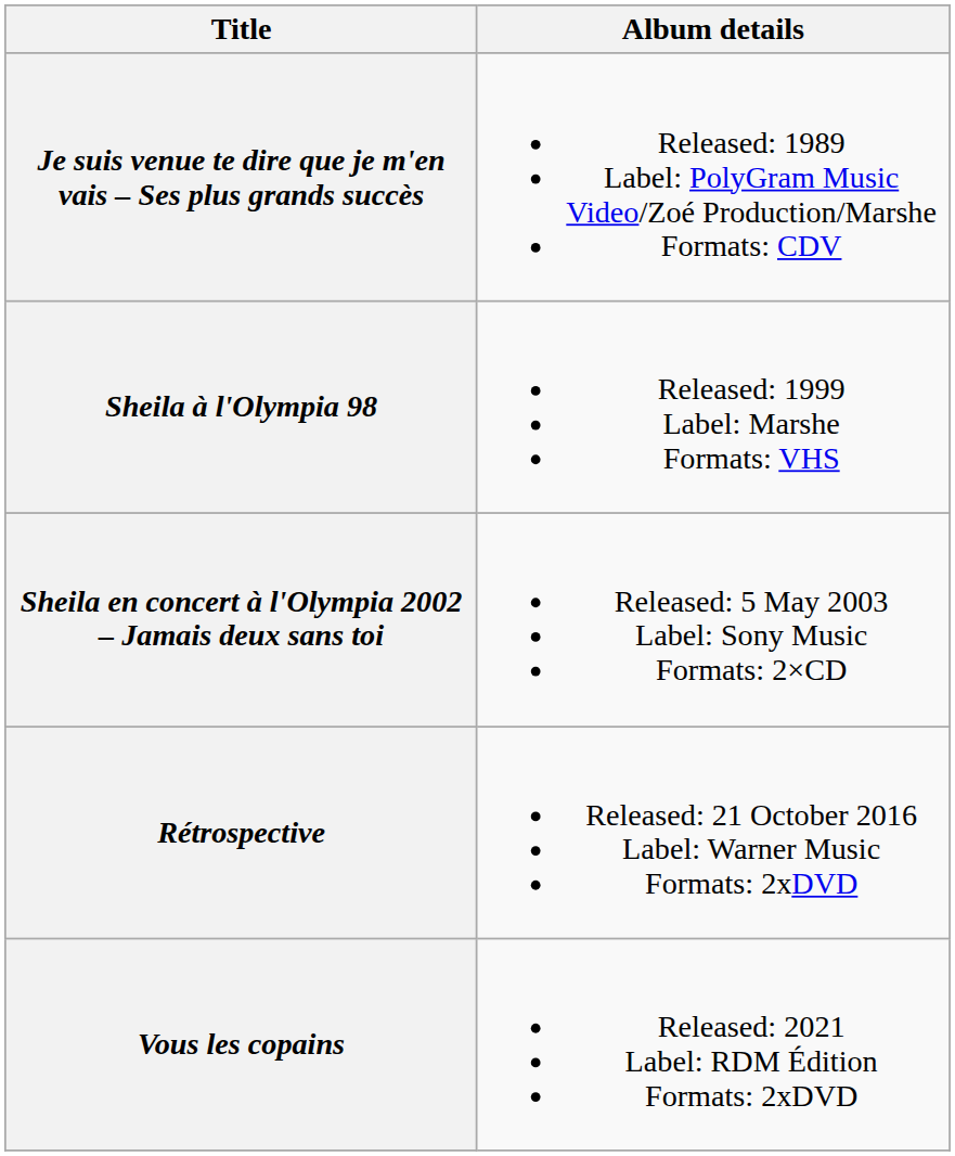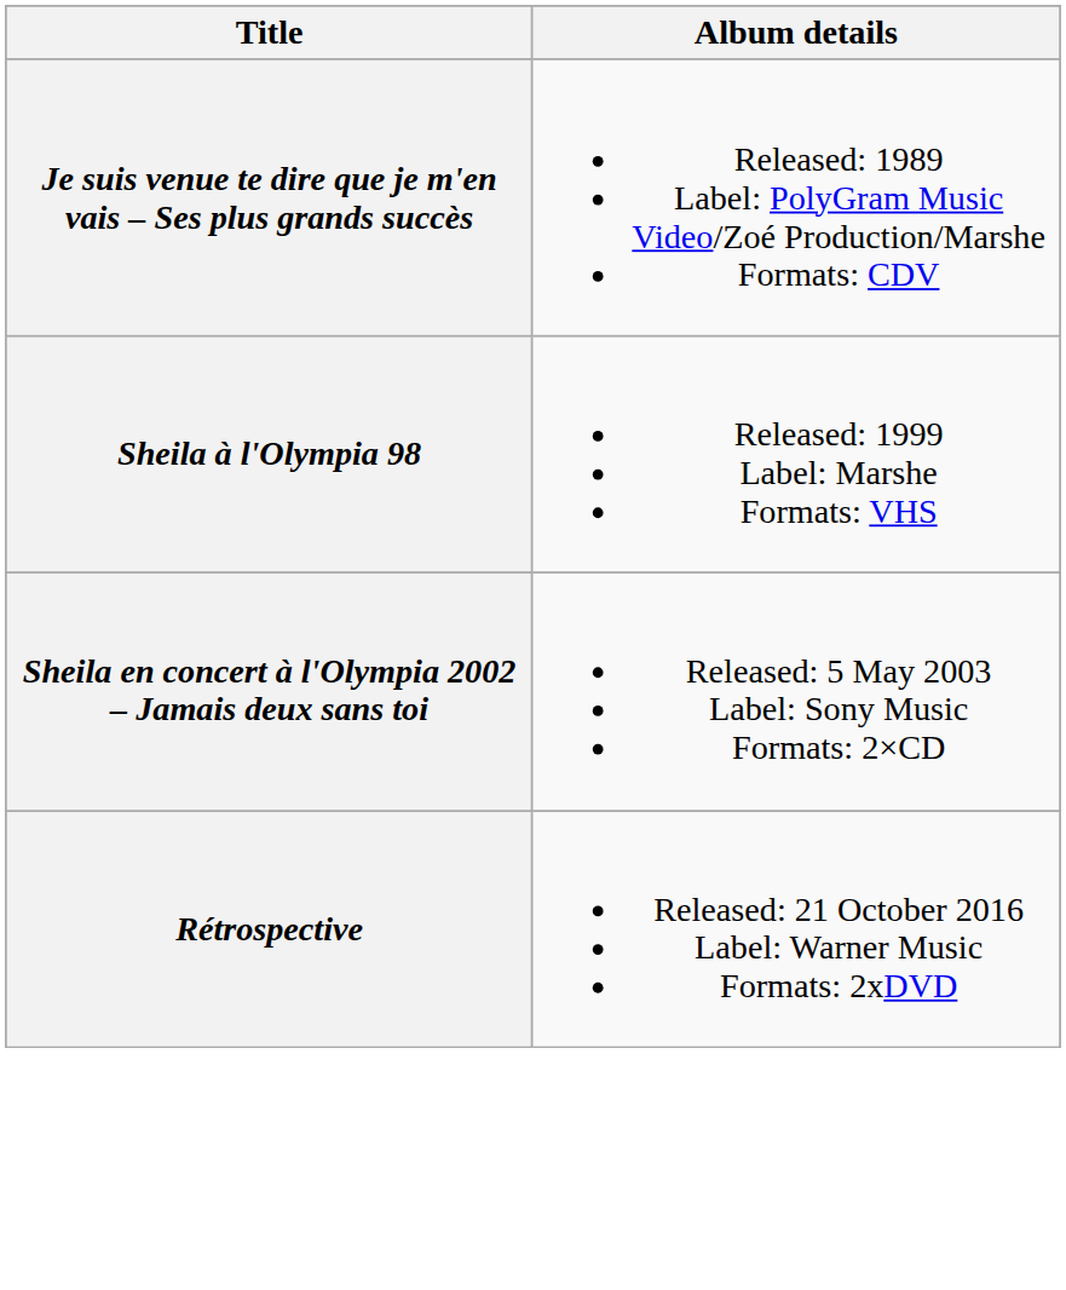- row: Vous les copains | Released: 2021 Label: RDM Édition Formats: 2xDVD
